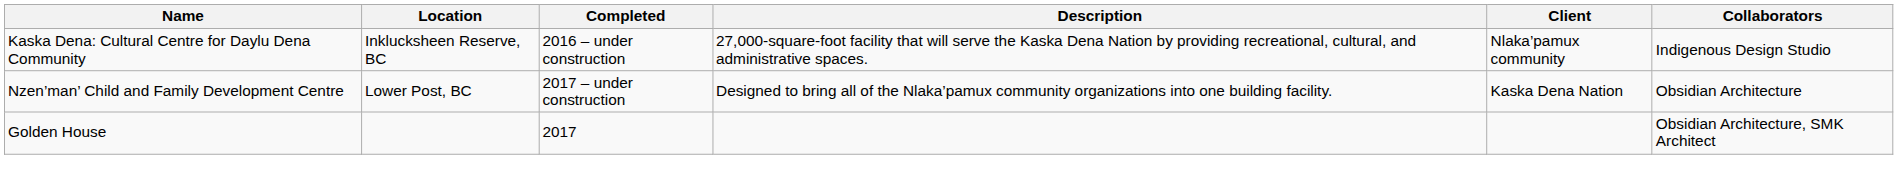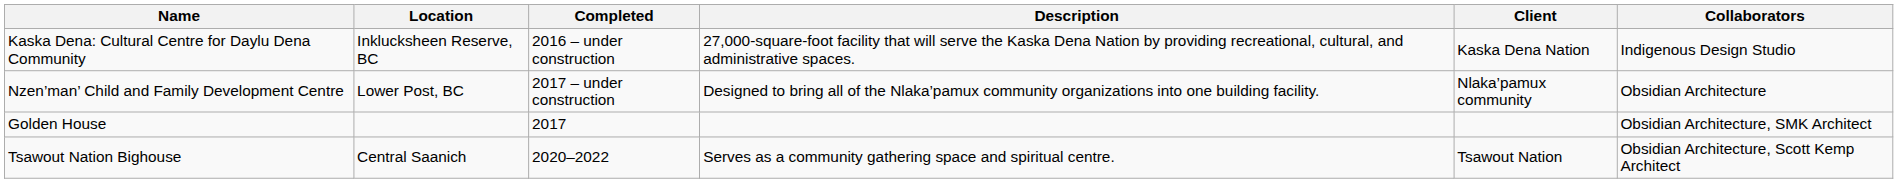Kaska Dena: Cultural Centre for Daylu Dena Community | Client: Nlaka’pamux community -> Kaska Dena Nation
Nzen’man’ Child and Family Development Centre | Client: Kaska Dena Nation -> Nlaka’pamux community
+ row: Tsawout Nation Bighouse | Central Saanich | 2020–2022 | Serves as a community gathering space and spiritual centre. | Tsawout Nation | Obsidian Architecture, Scott Kemp Architect
